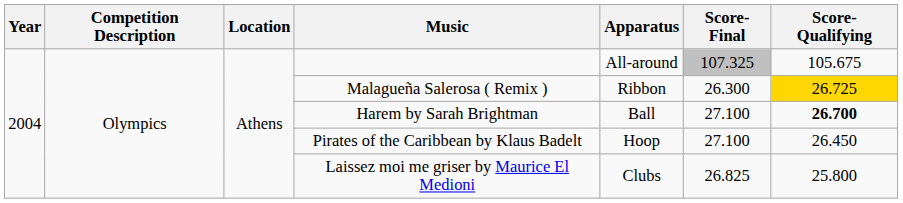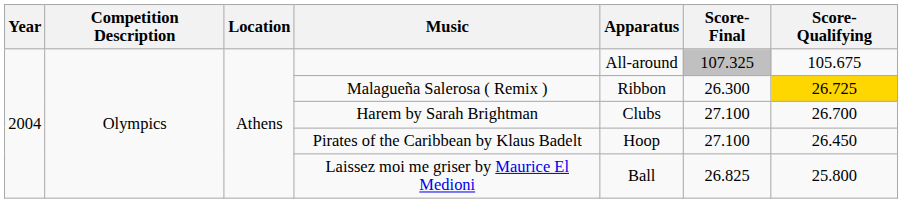Harem by Sarah Brightman | Apparatus: Ball -> Clubs
Harem by Sarah Brightman | Score-Qualifying: bold -> normal
Laissez moi me griser by Maurice El Medioni | Apparatus: Clubs -> Ball
